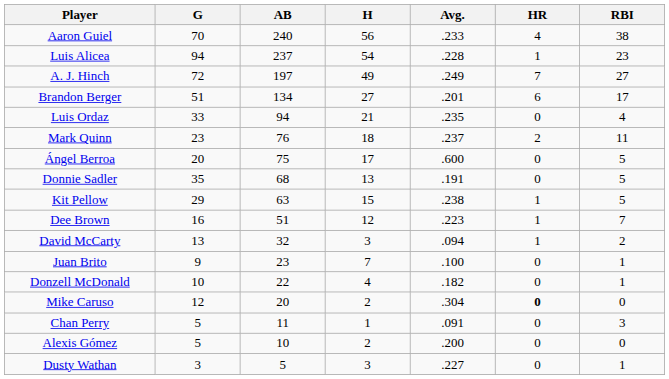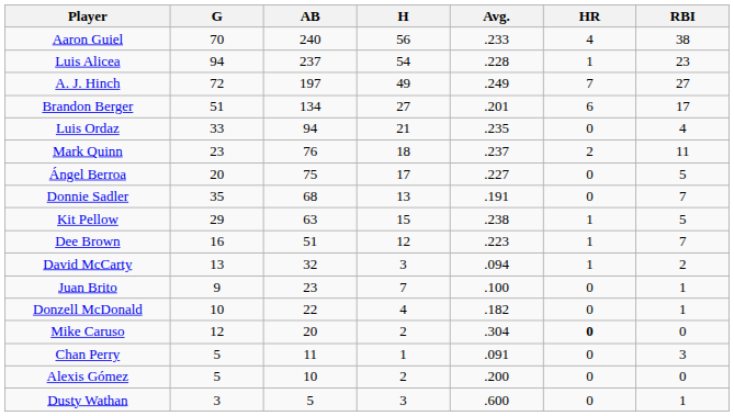Ángel Berroa | Avg.: .600 -> .227
Donnie Sadler | RBI: 5 -> 7
Dusty Wathan | Avg.: .227 -> .600
